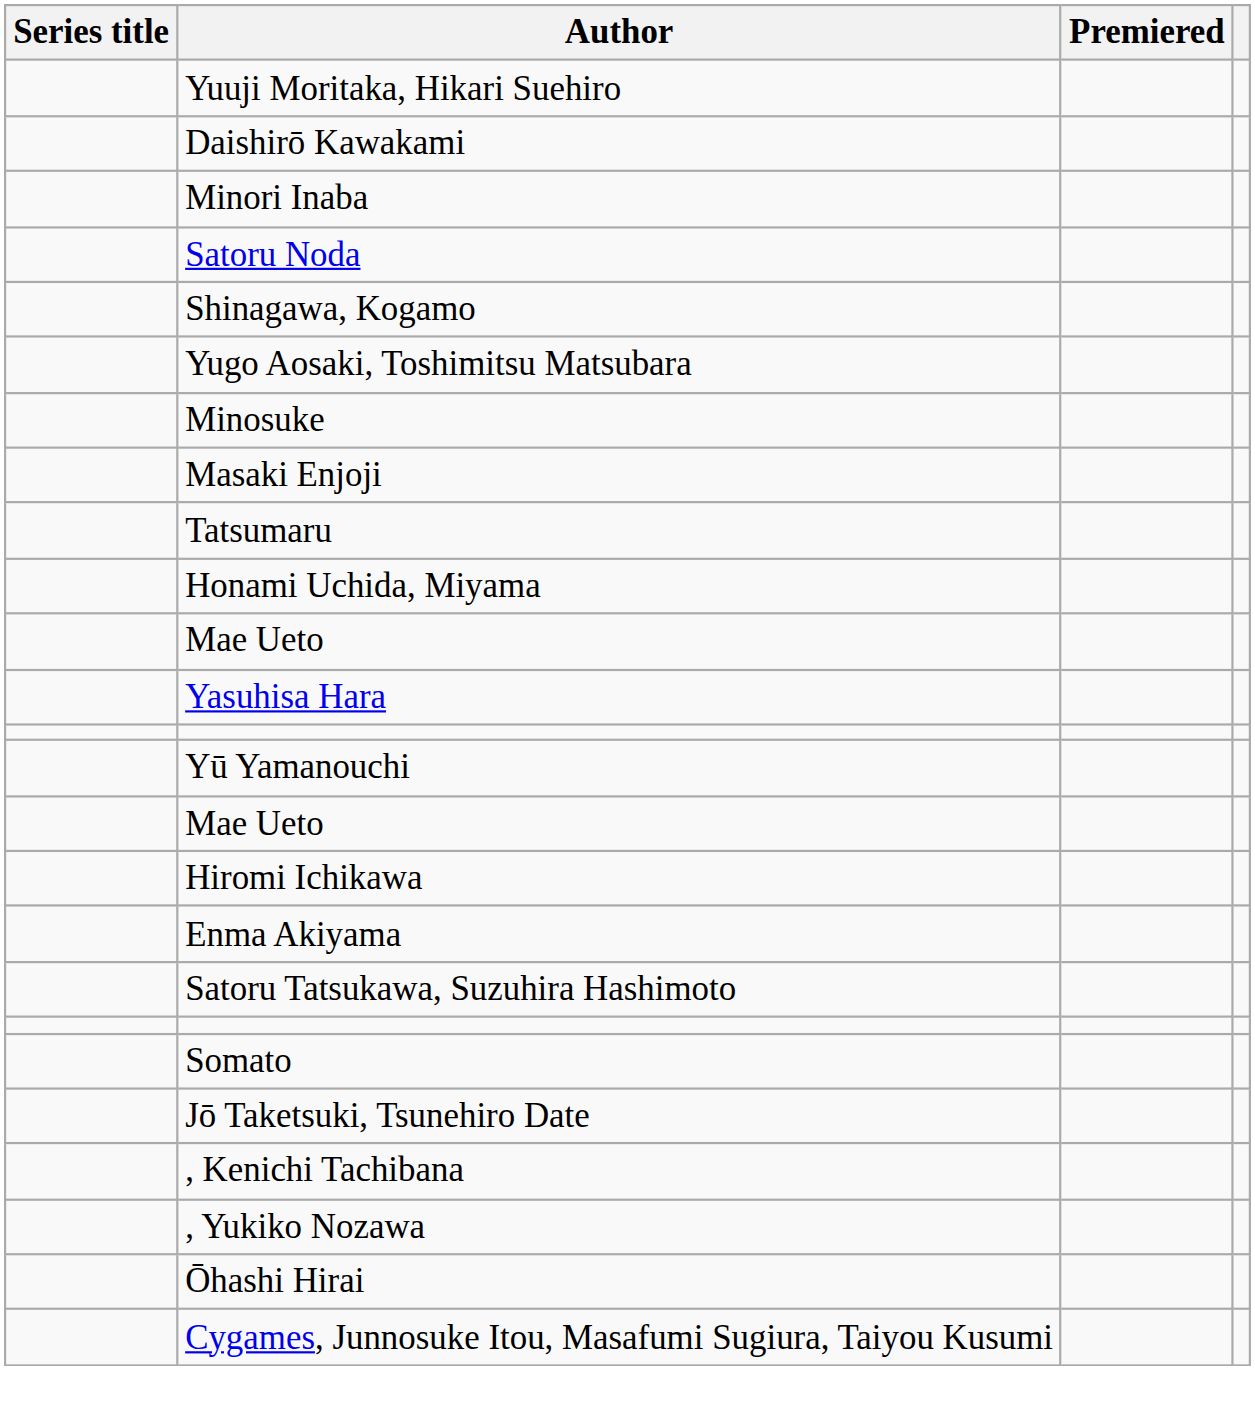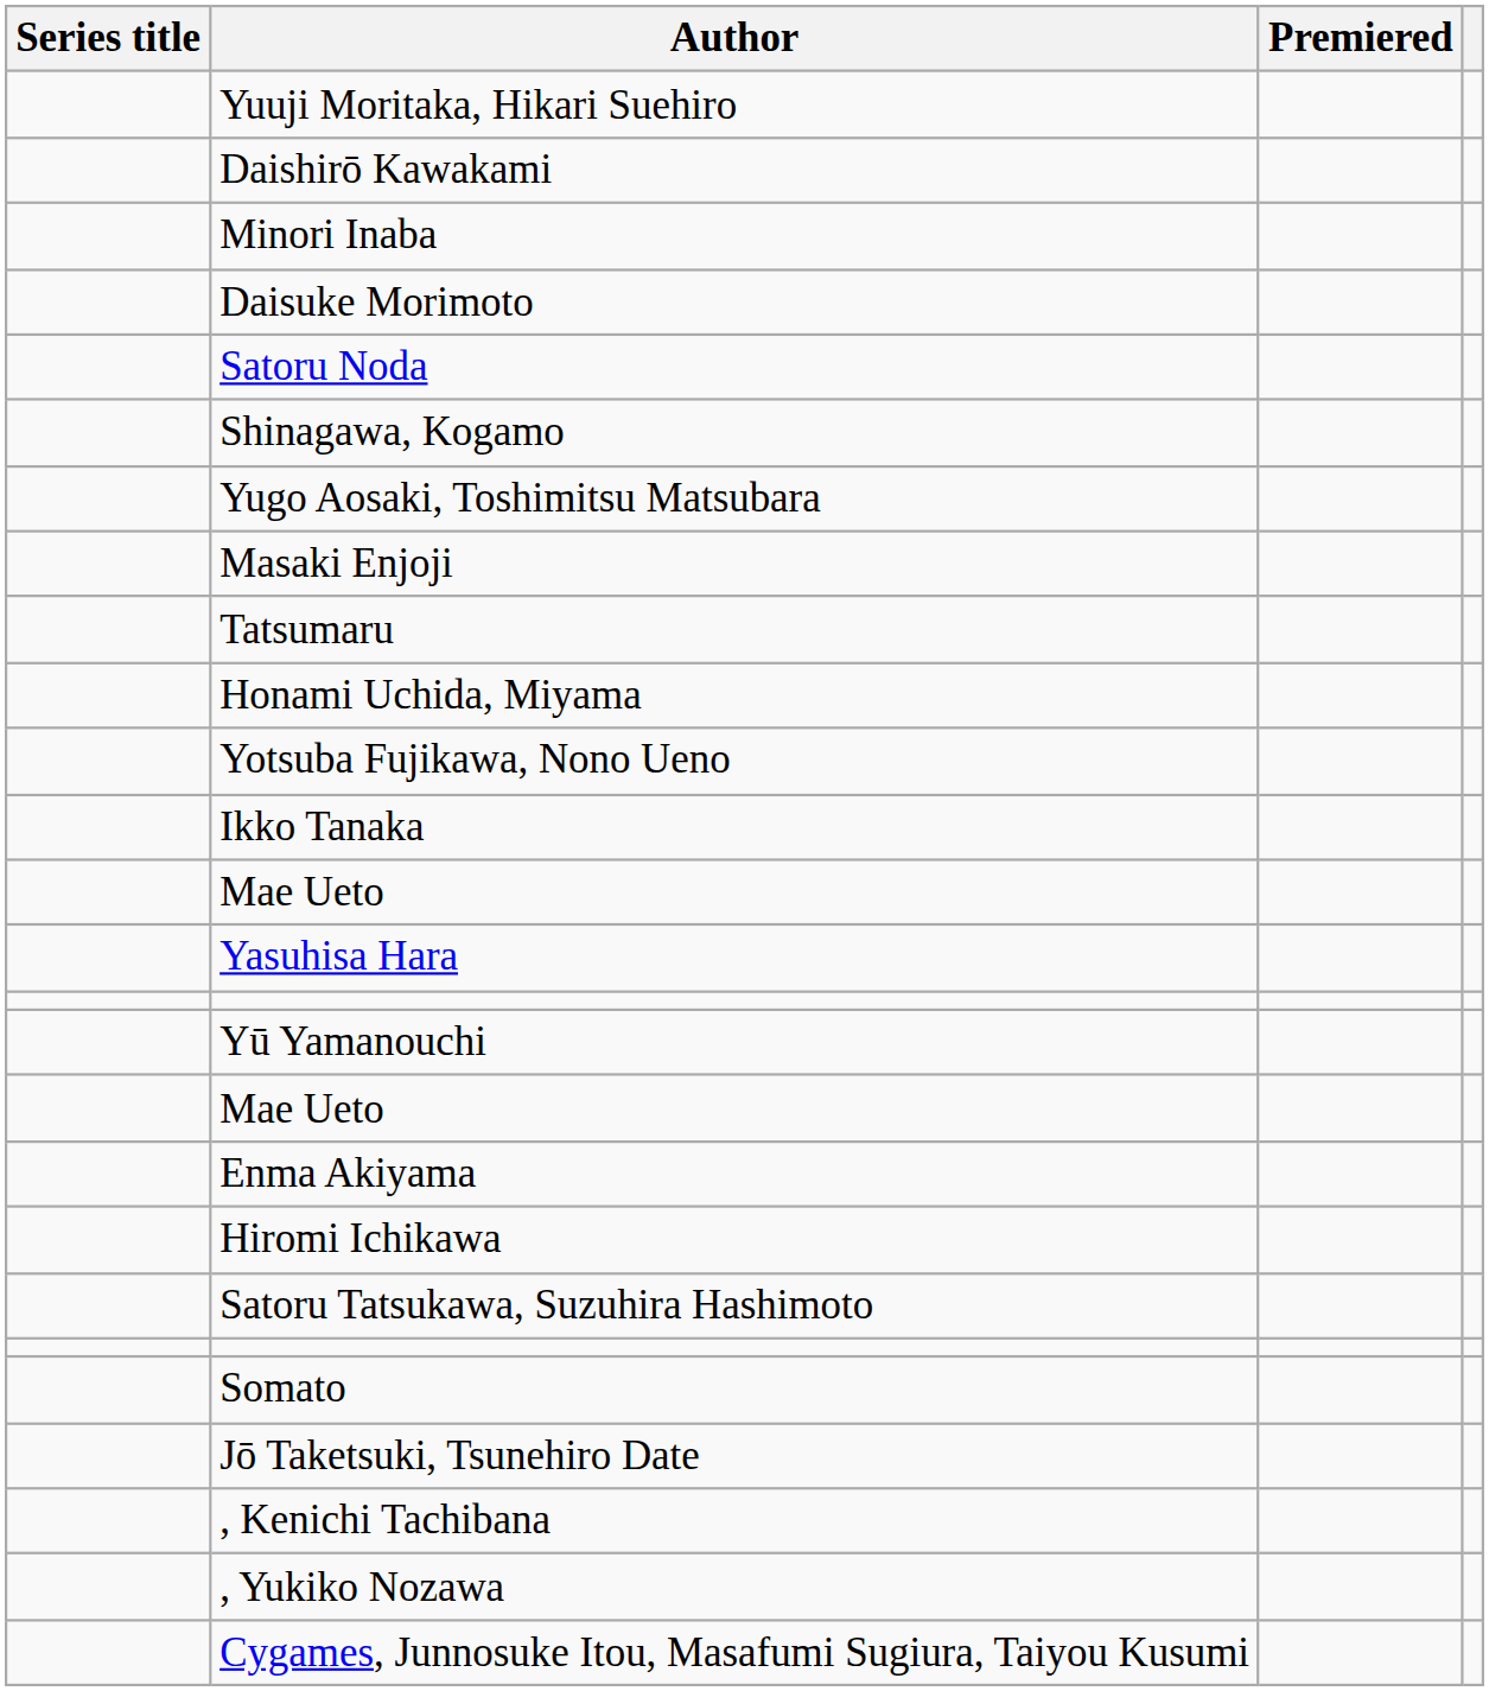+ row: Daisuke Morimoto
- row: Minosuke
+ row: Yotsuba Fujikawa, Nono Ueno
+ row: Ikko Tanaka
rows swapped: Hiromi Ichikawa <-> Enma Akiyama
- row: Ōhashi Hirai
